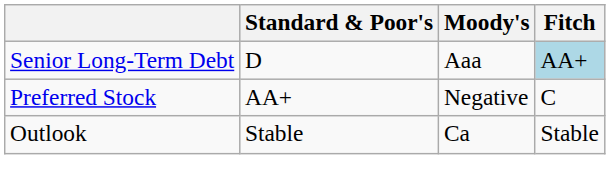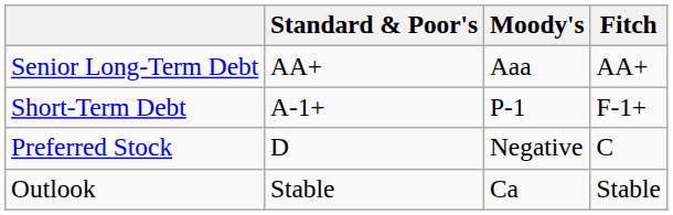Senior Long-Term Debt | Standard & Poor's: D -> AA+
Senior Long-Term Debt | Fitch: lightblue background -> no background
+ row: Short-Term Debt | A-1+ | P-1 | F-1+
Preferred Stock | Standard & Poor's: AA+ -> D
